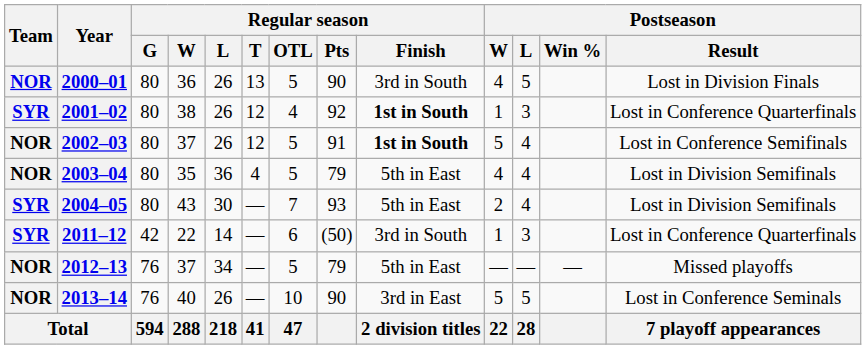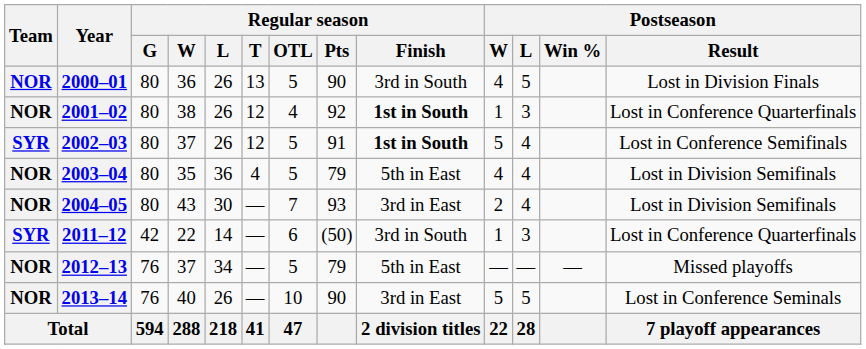2001–02 | Team: SYR -> NOR
2002–03 | Team: NOR -> SYR
2004–05 | Team: SYR -> NOR
2004–05 | Regular season / Finish: 5th in East -> 3rd in East
